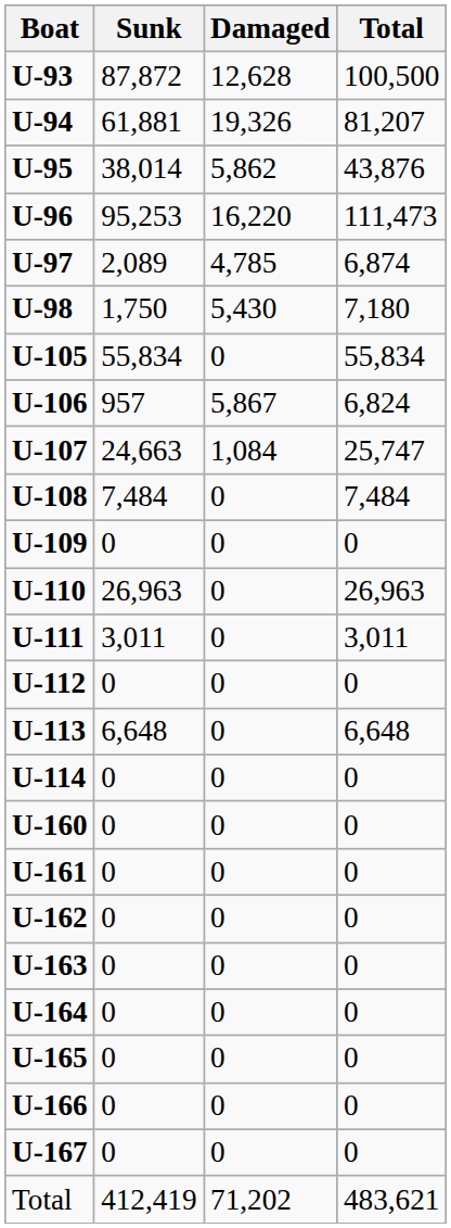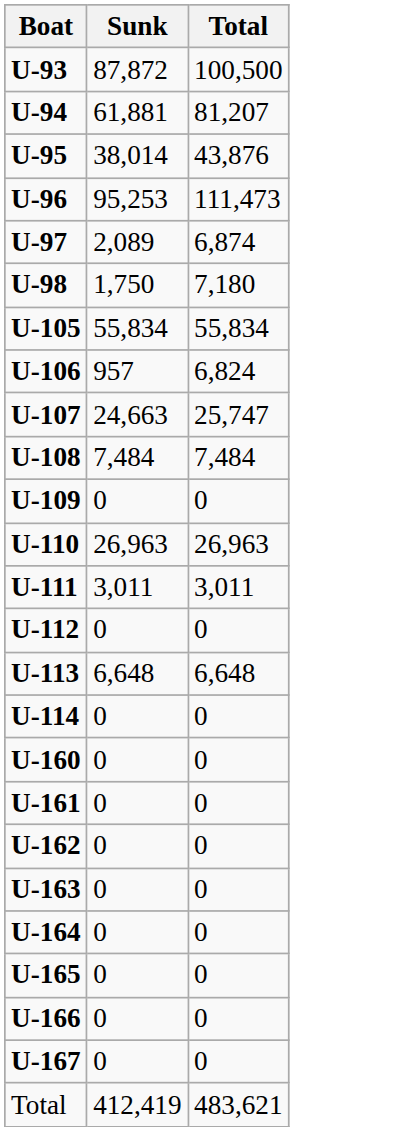- column: Damaged | 12,628 | 19,326 | 5,862 | 16,220 | 4,785 | 5,430 | 0 | 5,867 | 1,084 | 0 | 0 | 0 | 0 | 0 | 0 | 0 | 0 | 0 | 0 | 0 | 0 | 0 | 0 | 0 | 71,202
